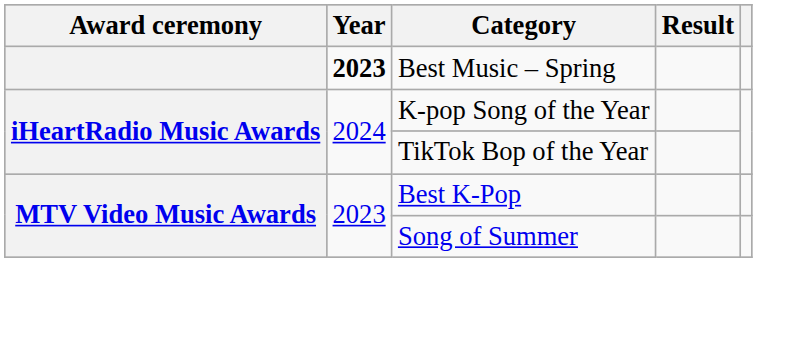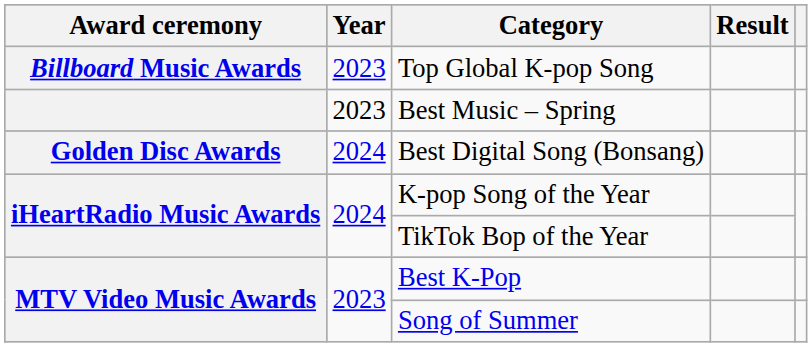+ row: Billboard Music Awards | 2023 | Top Global K-pop Song
Best Music – Spring | Year: bold -> normal
+ row: Golden Disc Awards | 2024 | Best Digital Song (Bonsang)
